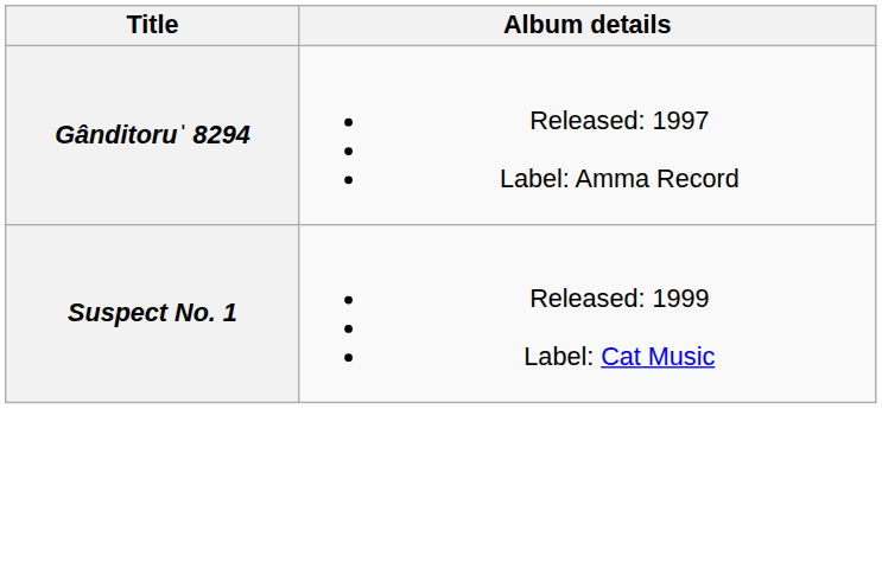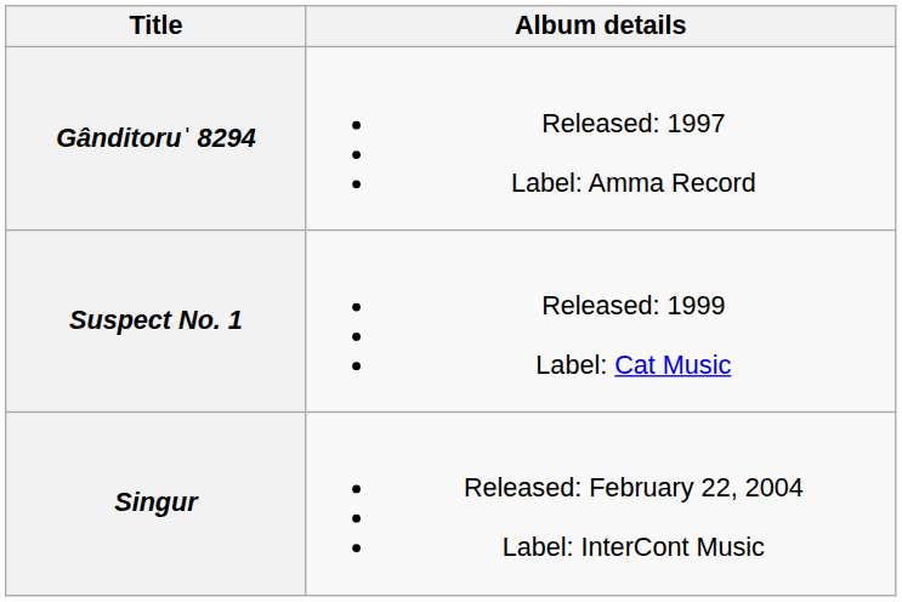+ row: Singur | Released: February 22, 2004 Label: InterCont Music
